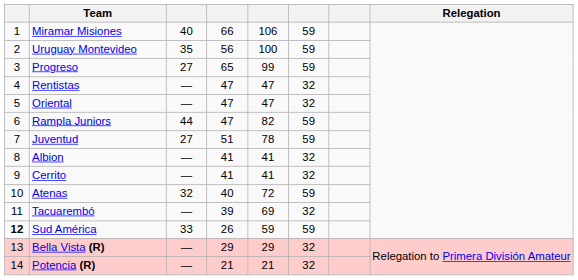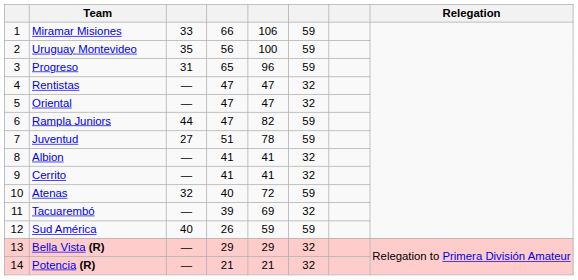Miramar Misiones | column 3: 40 -> 33
Progreso | column 3: 27 -> 31
Progreso | column 5: 99 -> 96
Sud América | column 1: bold -> normal
Sud América | column 3: 33 -> 40
